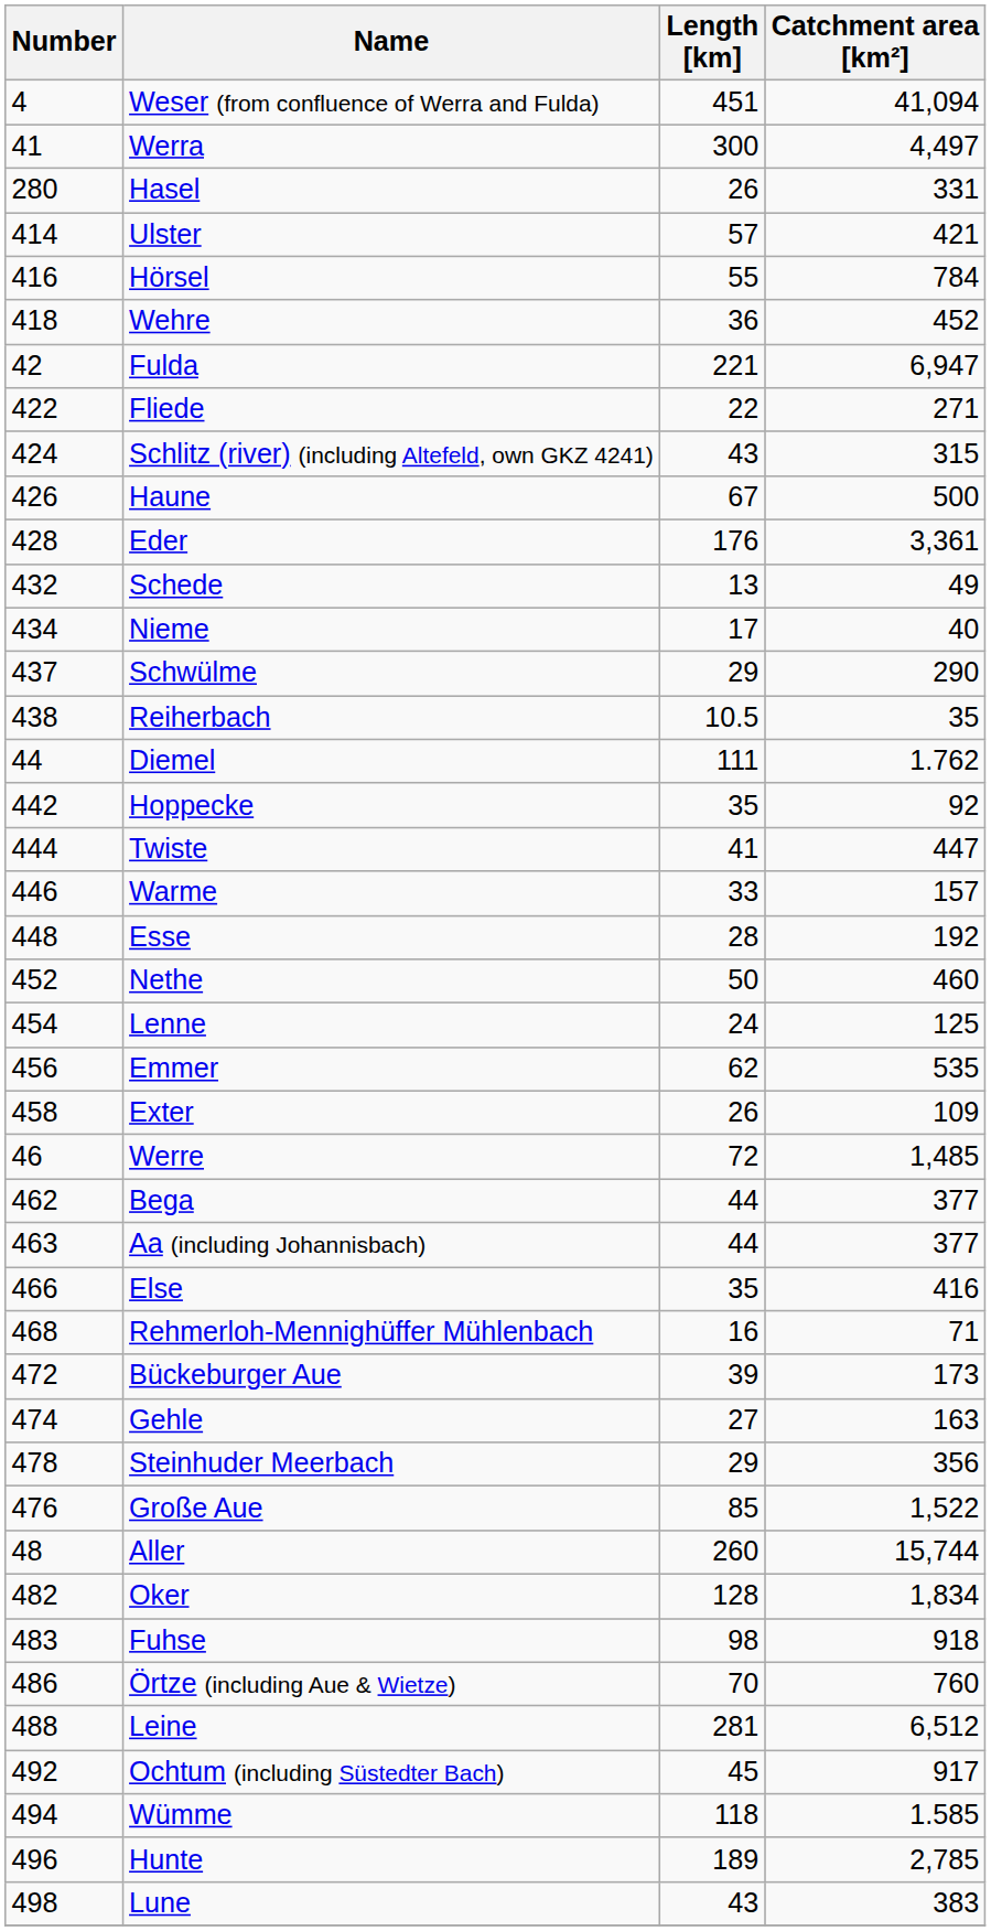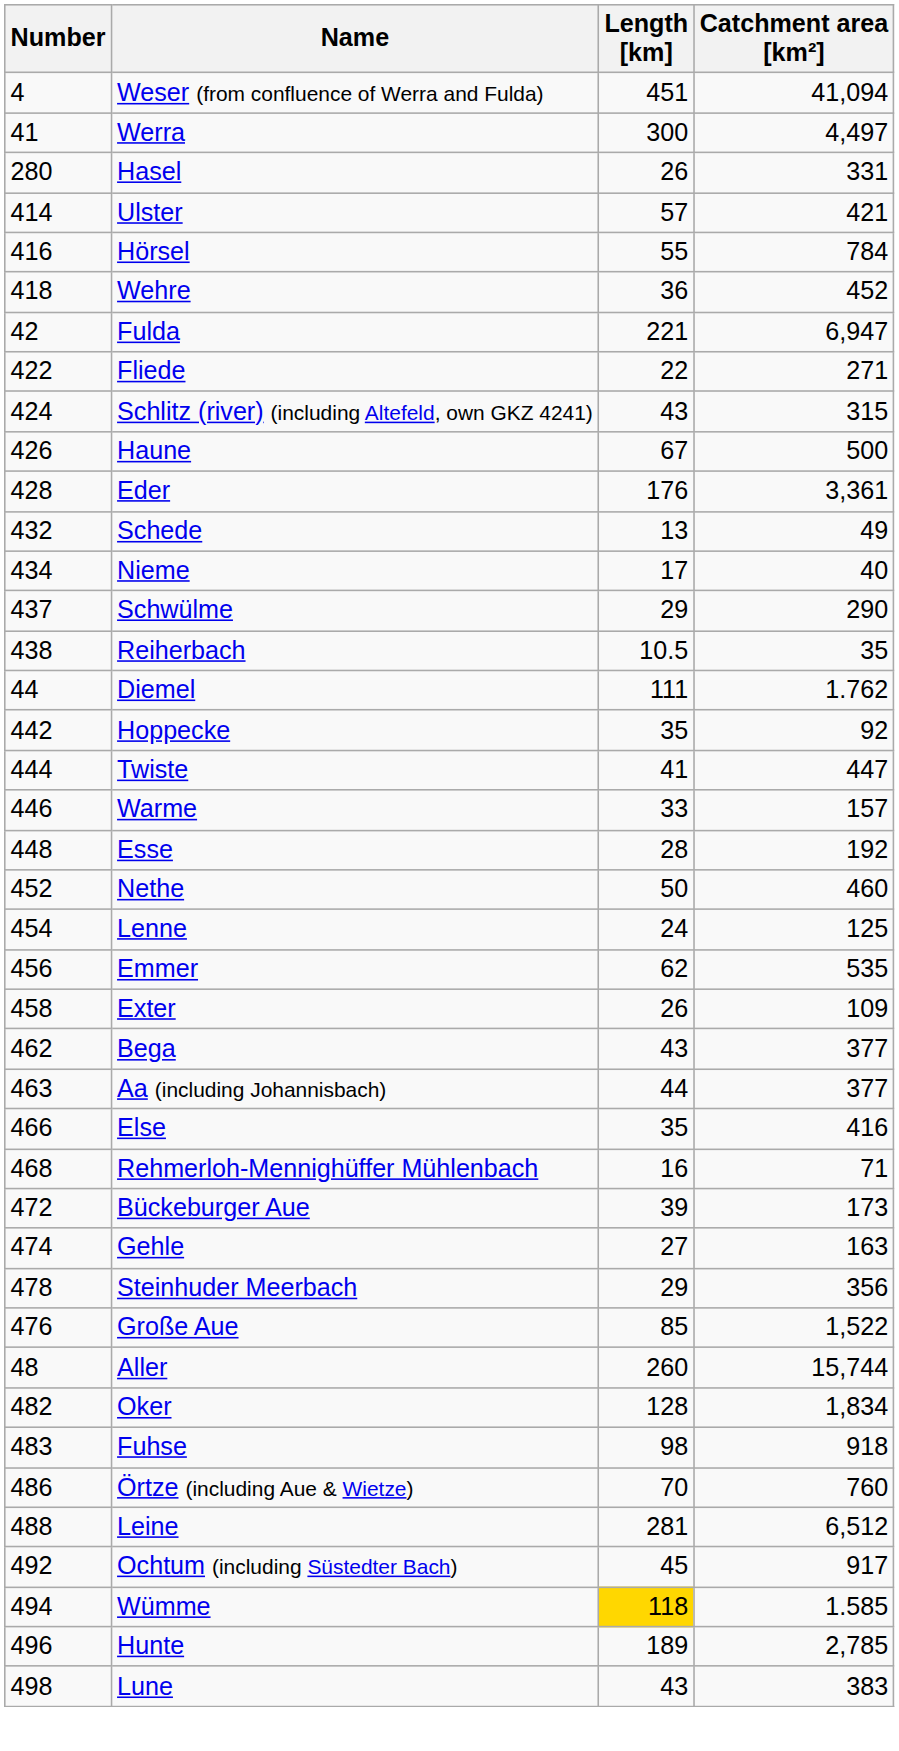- row: 46 | Werre | 72 | 1,485
Bega | Length [km]: 44 -> 43
Wümme | Length [km]: no background -> gold background
